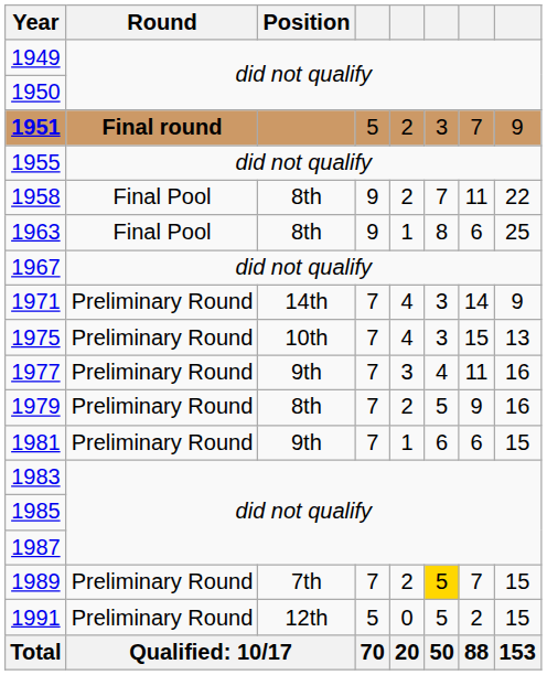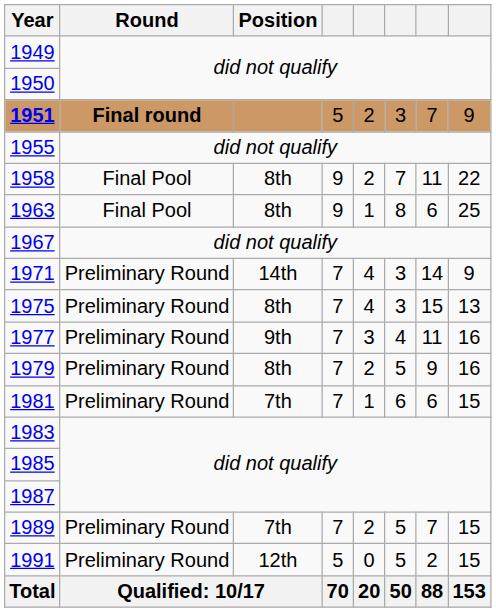1975 | Position: 10th -> 8th
1981 | Position: 9th -> 7th
1989 | column 6: gold background -> no background
